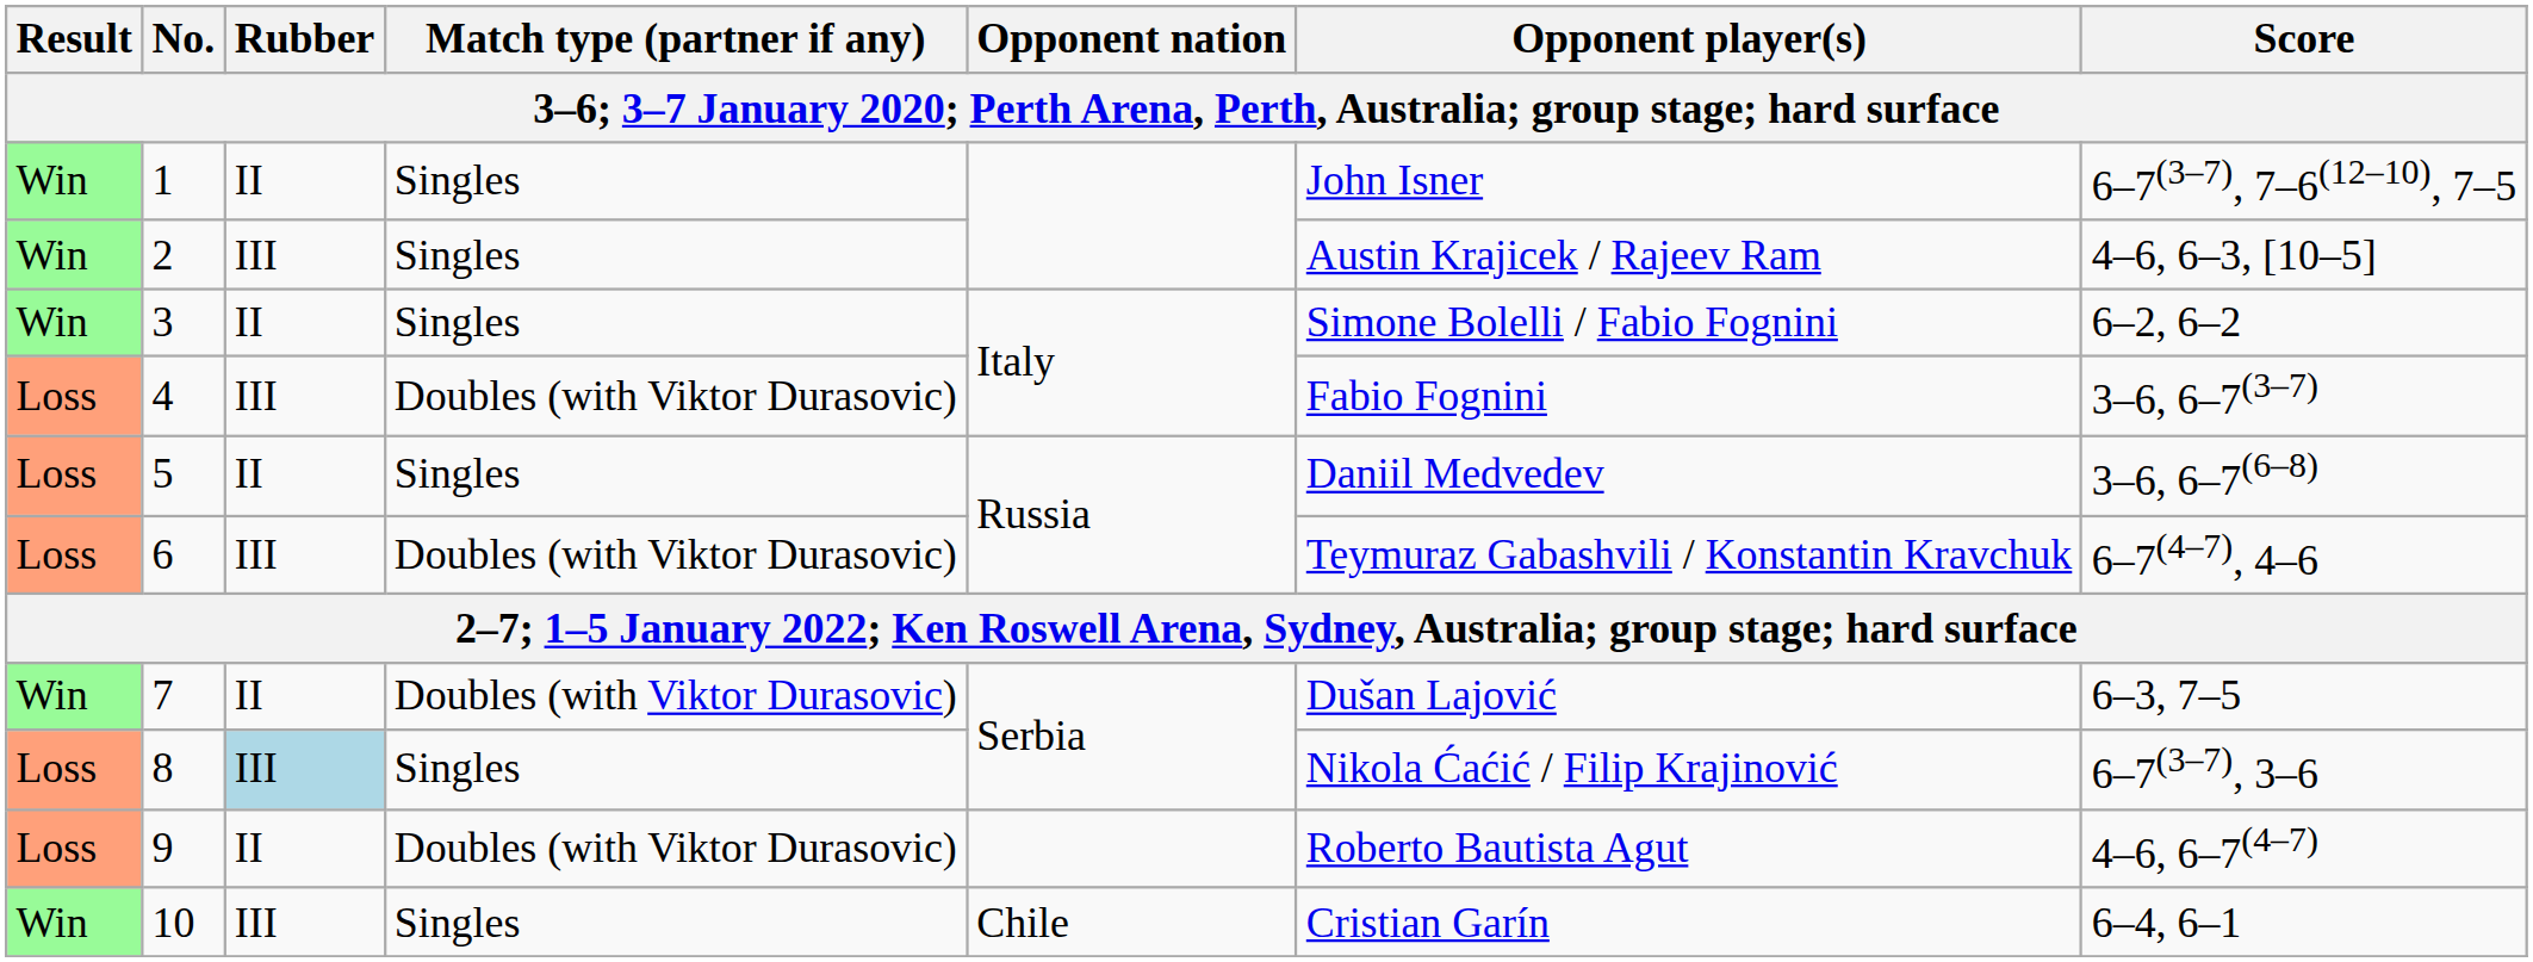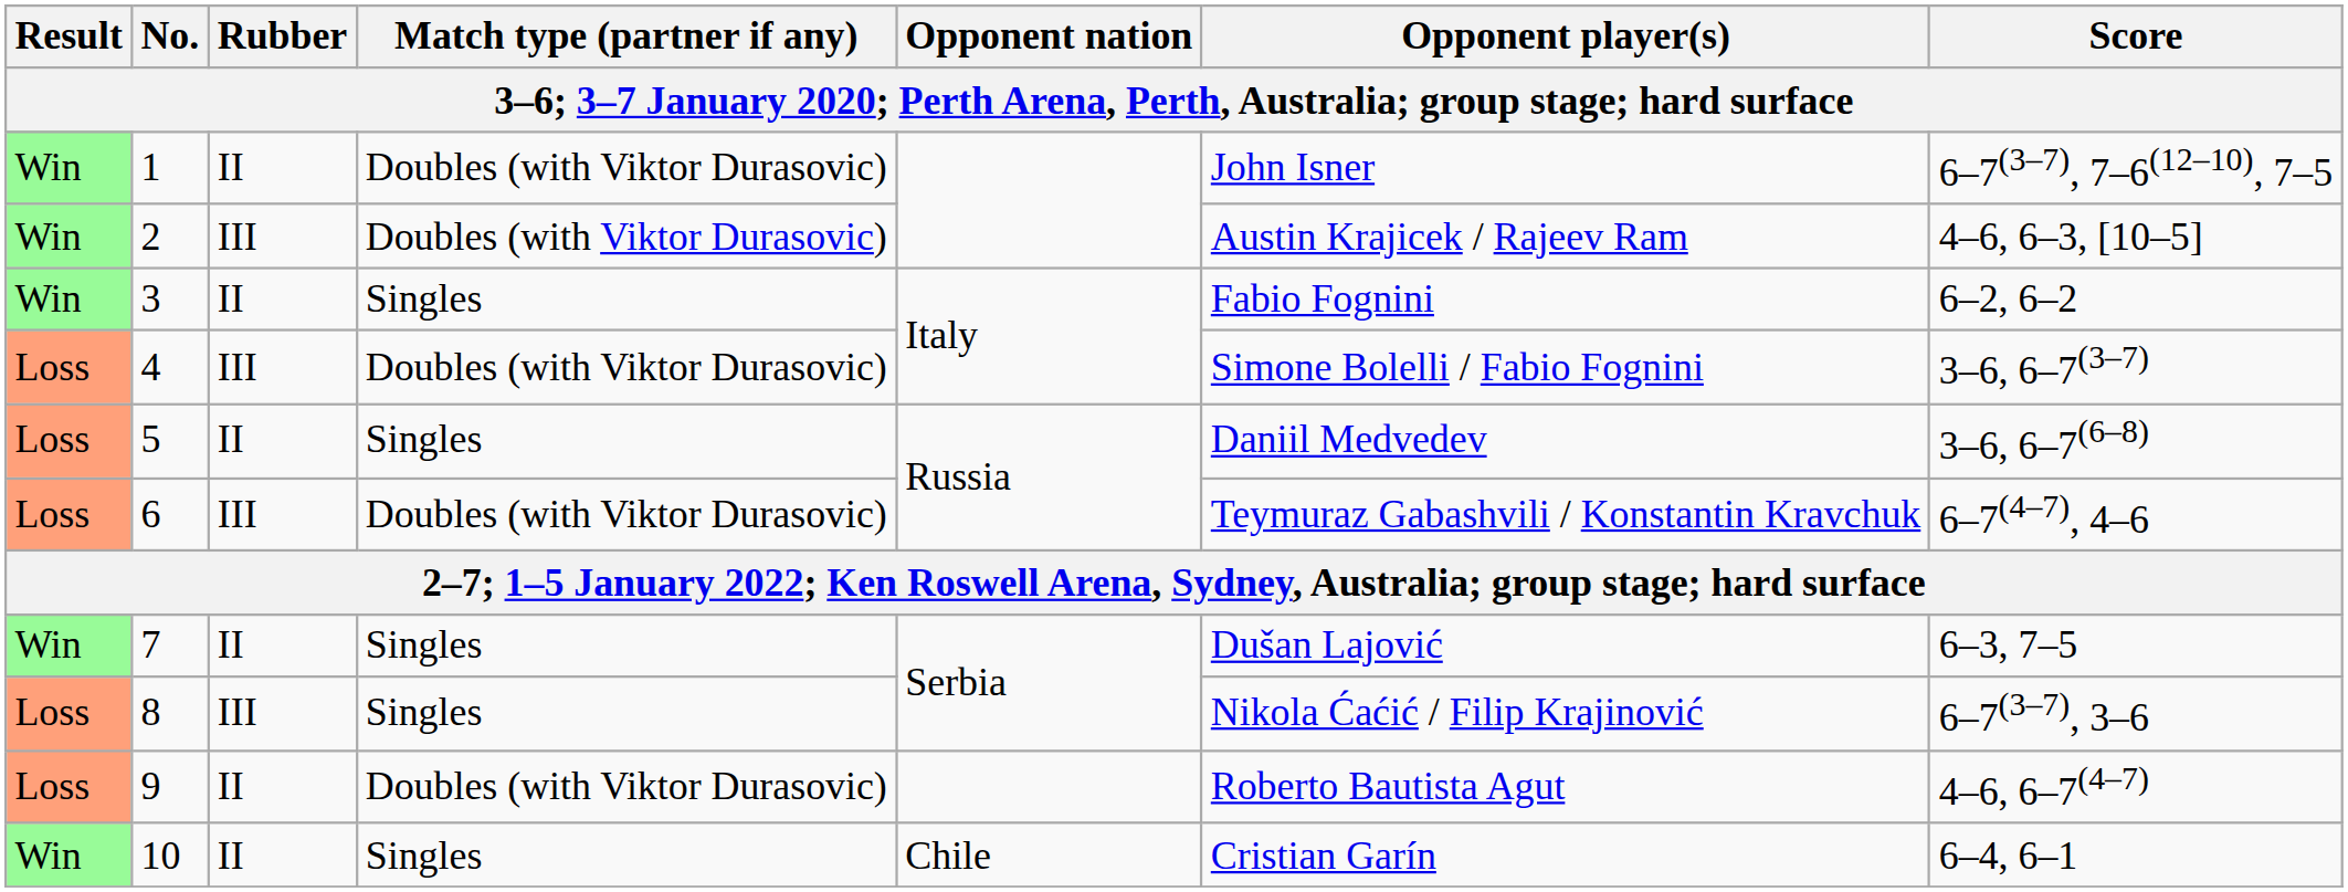1 | Match type (partner if any): Singles -> Doubles (with Viktor Durasovic)
2 | Match type (partner if any): Singles -> Doubles (with Viktor Durasovic)
3 | Opponent player(s): Simone Bolelli / Fabio Fognini -> Fabio Fognini
4 | Opponent player(s): Fabio Fognini -> Simone Bolelli / Fabio Fognini
7 | Match type (partner if any): Doubles (with Viktor Durasovic) -> Singles
8 | Rubber: lightblue background -> no background
10 | Rubber: III -> II
